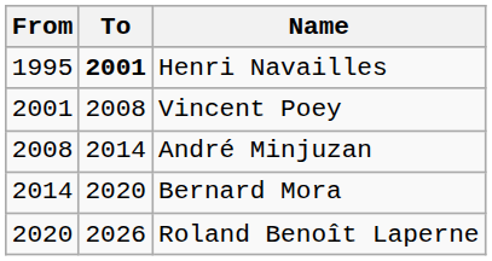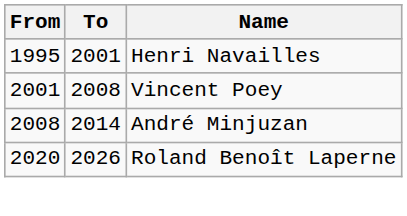Henri Navailles | To: bold -> normal
- row: 2014 | 2020 | Bernard Mora
